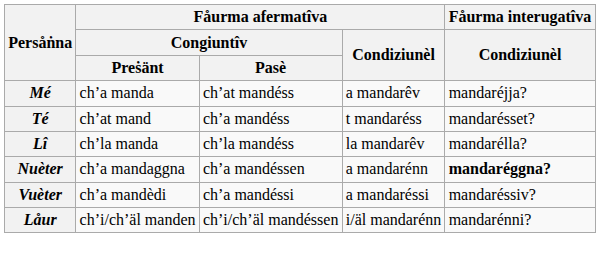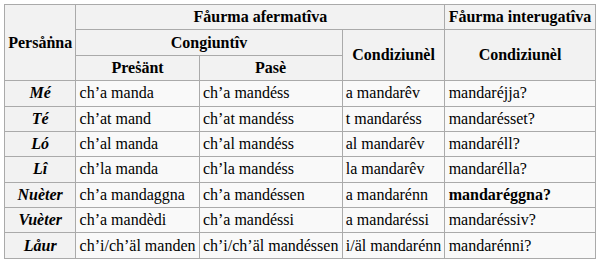Mé | Fåurma afermatîva / Congiuntîv / Pasè: ch’at mandéss -> ch’a mandéss
Té | Fåurma afermatîva / Congiuntîv / Pasè: ch’a mandéss -> ch’at mandéss
+ row: Ló | ch’al manda | ch’al mandéss | al mandarêv | mandaréll?
